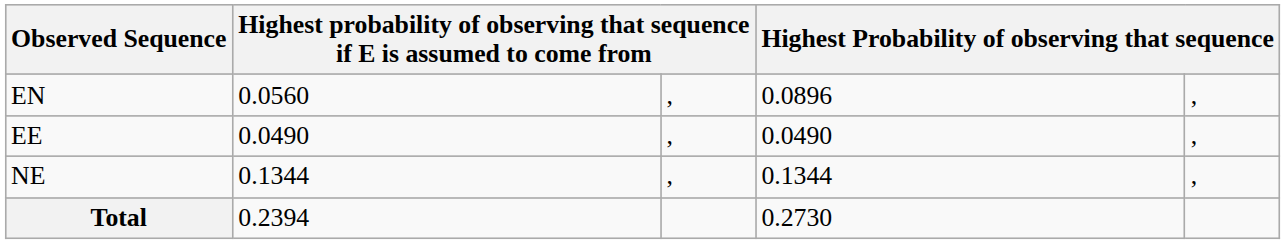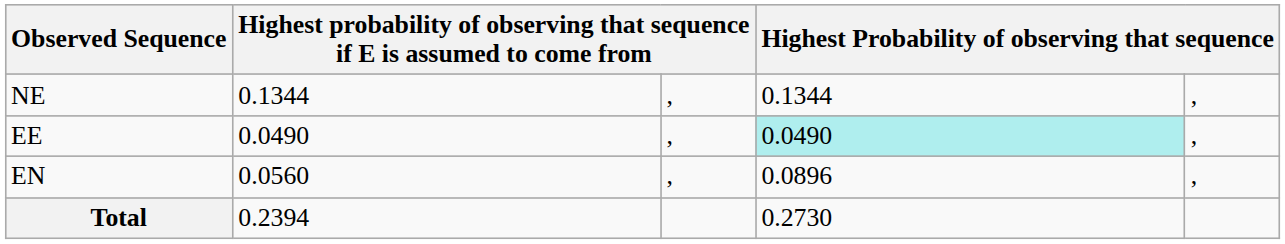rows swapped: NE <-> EN
EE | column 4: no background -> paleturquoise background
